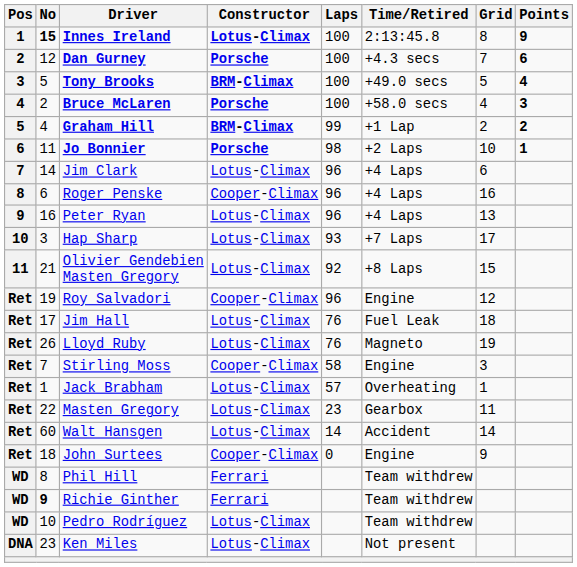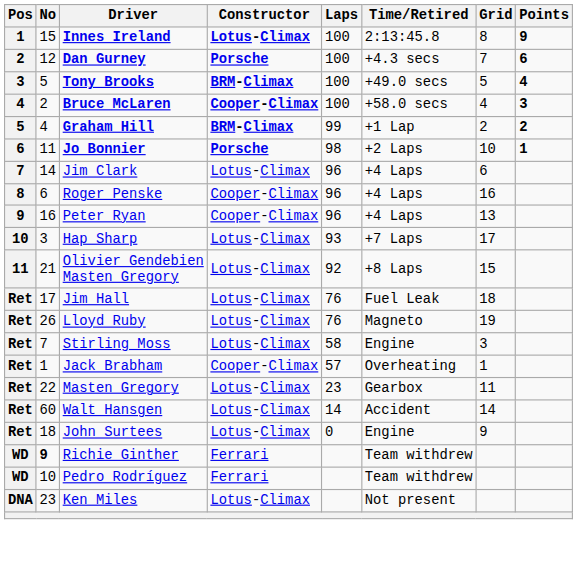Innes Ireland | No: bold -> normal
Bruce McLaren | Constructor: Porsche -> Cooper-Climax
Peter Ryan | Constructor: Lotus-Climax -> Cooper-Climax
- row: Ret | 19 | Roy Salvadori | Cooper-Climax | 96 | Engine | 12
Stirling Moss | Constructor: Cooper-Climax -> Lotus-Climax
Jack Brabham | Constructor: Lotus-Climax -> Cooper-Climax
John Surtees | Constructor: Cooper-Climax -> Lotus-Climax
- row: WD | 8 | Phil Hill | Ferrari | Team withdrew
Pedro Rodríguez | Constructor: Lotus-Climax -> Ferrari
